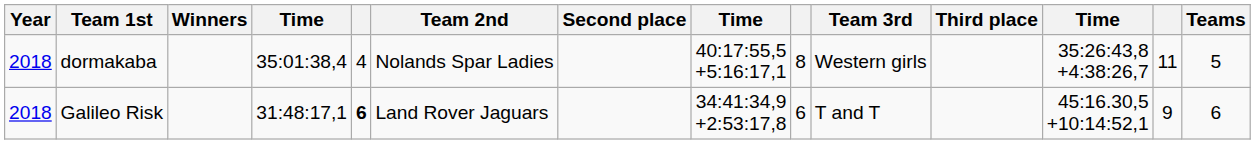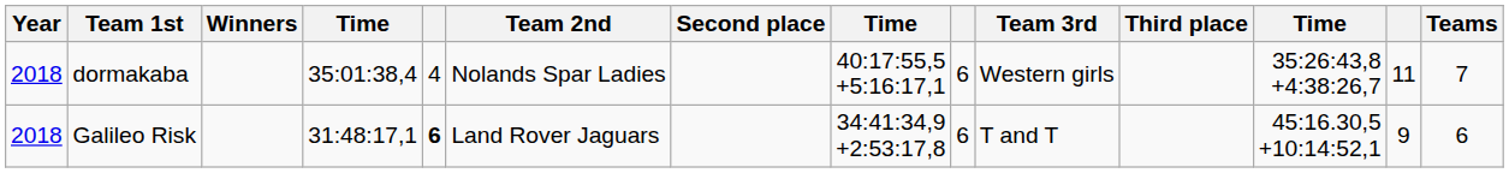dormakaba | column 9: 8 -> 6
dormakaba | Teams: 5 -> 7
